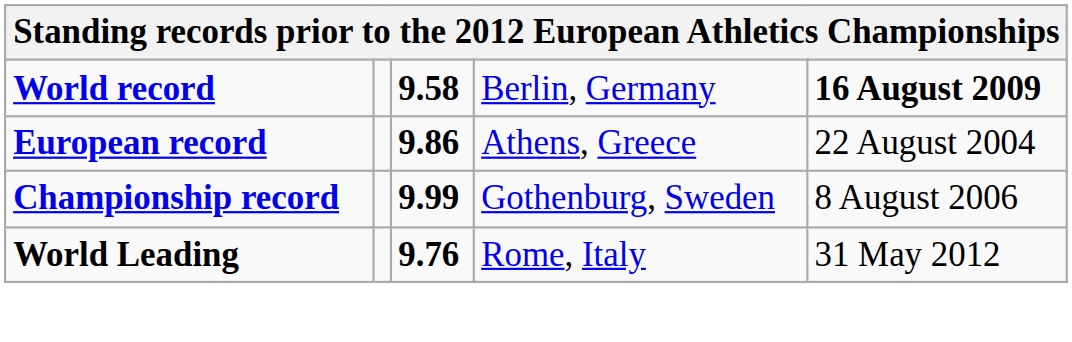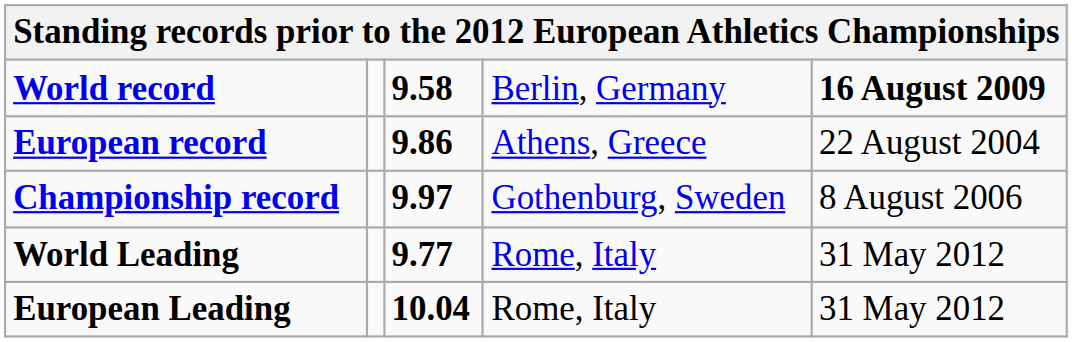Championship record | column 3: 9.99 -> 9.97
World Leading | column 3: 9.76 -> 9.77
+ row: European Leading | 10.04 | Rome, Italy | 31 May 2012
